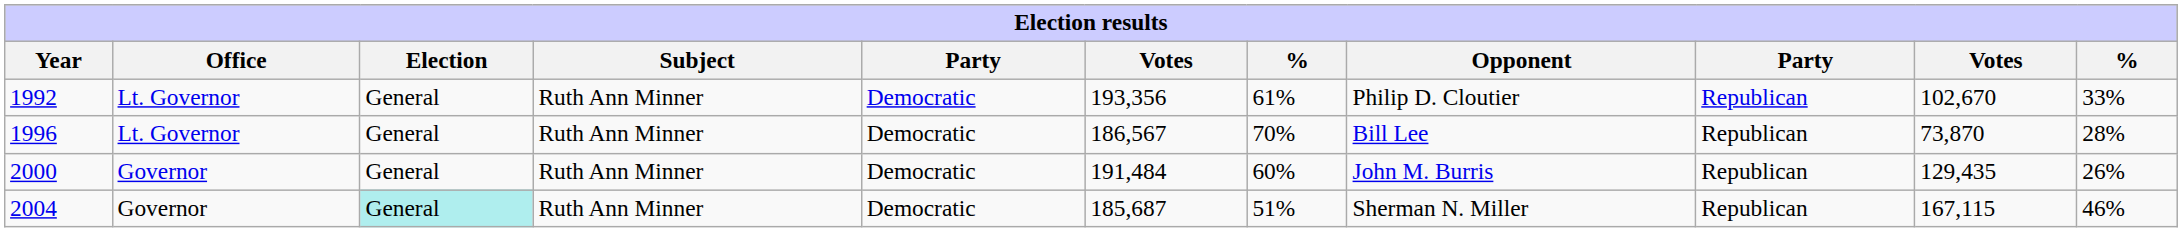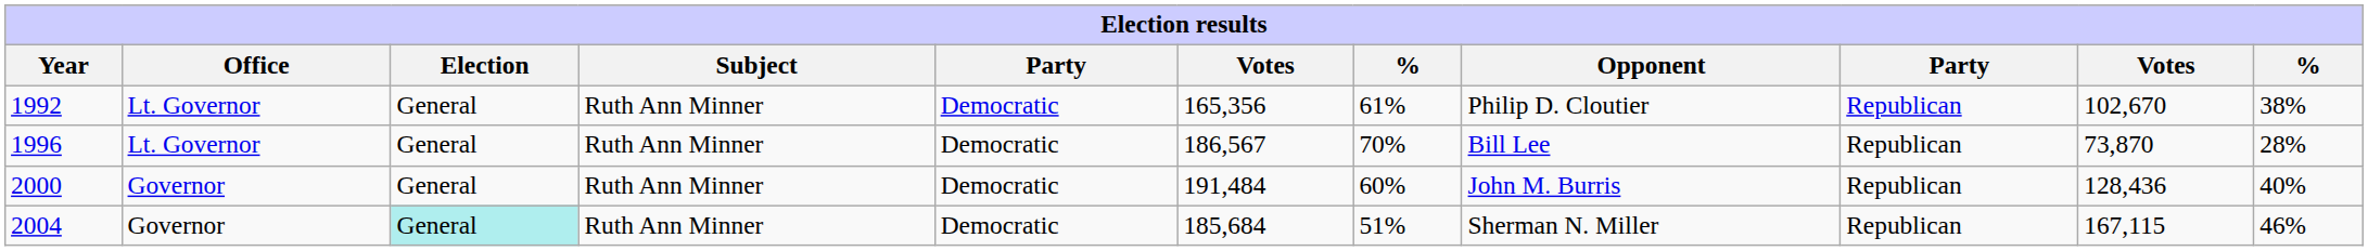1992 | column 6: 193,356 -> 165,356
1992 | column 11: 33% -> 38%
2000 | column 10: 129,435 -> 128,436
2000 | column 11: 26% -> 40%
2004 | column 6: 185,687 -> 185,684
